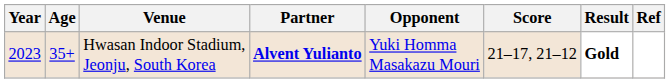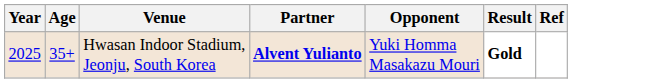- column: Score | 21–17, 21–12
Hwasan Indoor Stadium, Jeonju, South Korea | Year: 2023 -> 2025
